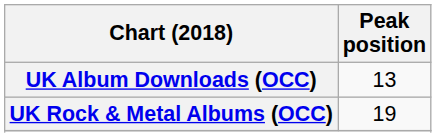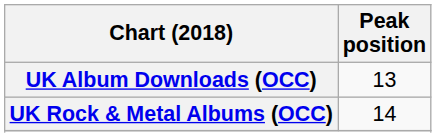UK Rock & Metal Albums (OCC) | Peak position: 19 -> 14
